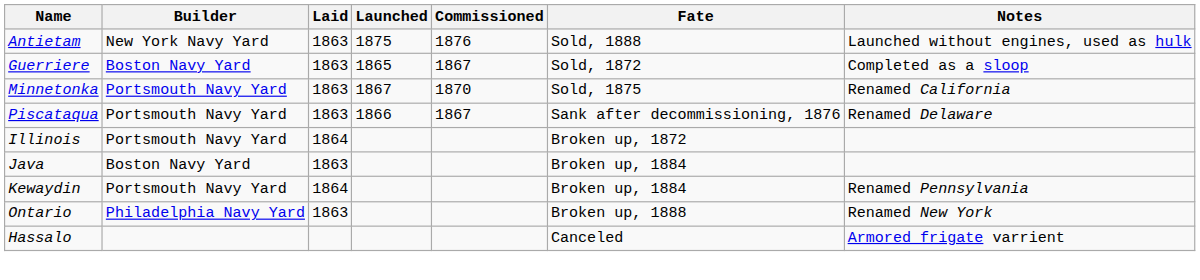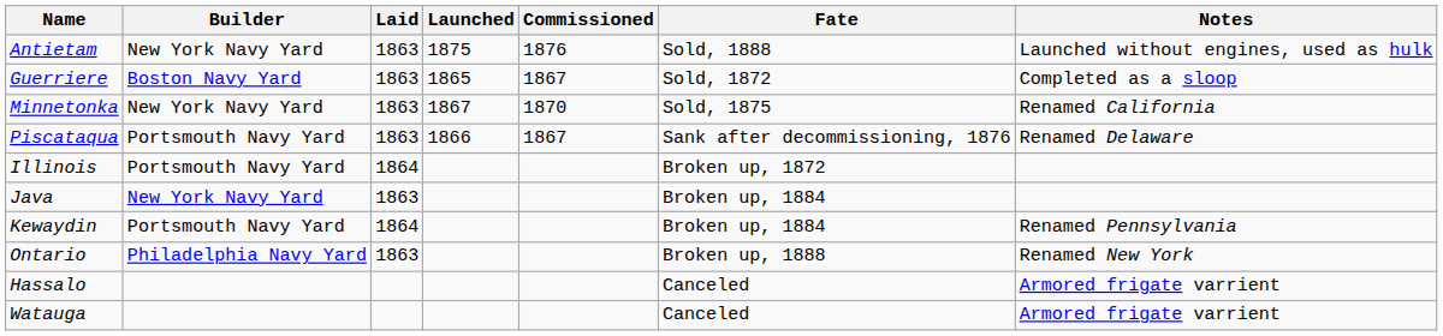Minnetonka | Builder: Portsmouth Navy Yard -> New York Navy Yard
Java | Builder: Boston Navy Yard -> New York Navy Yard
+ row: Watauga | Canceled | Armored frigate varrient
